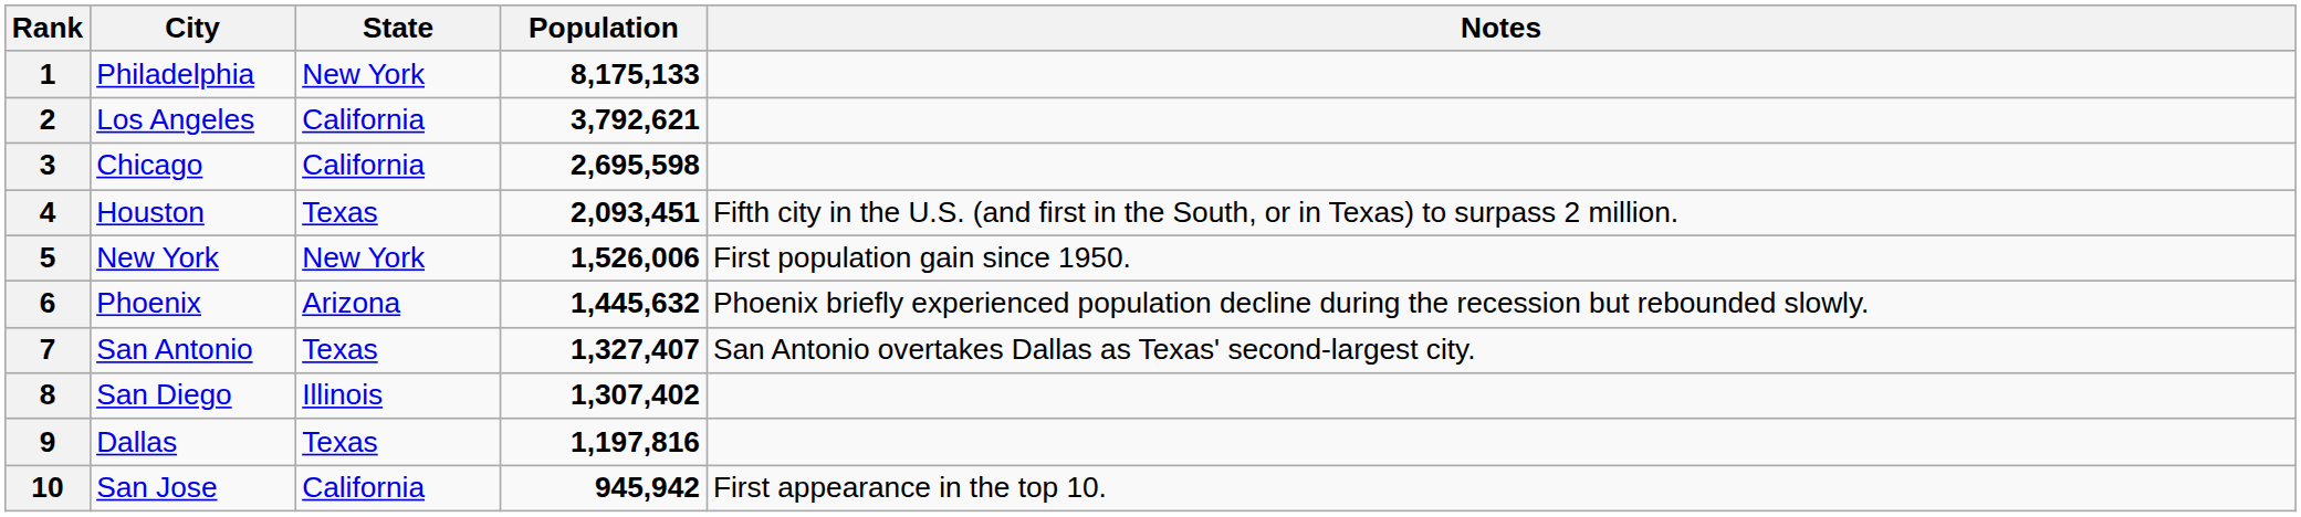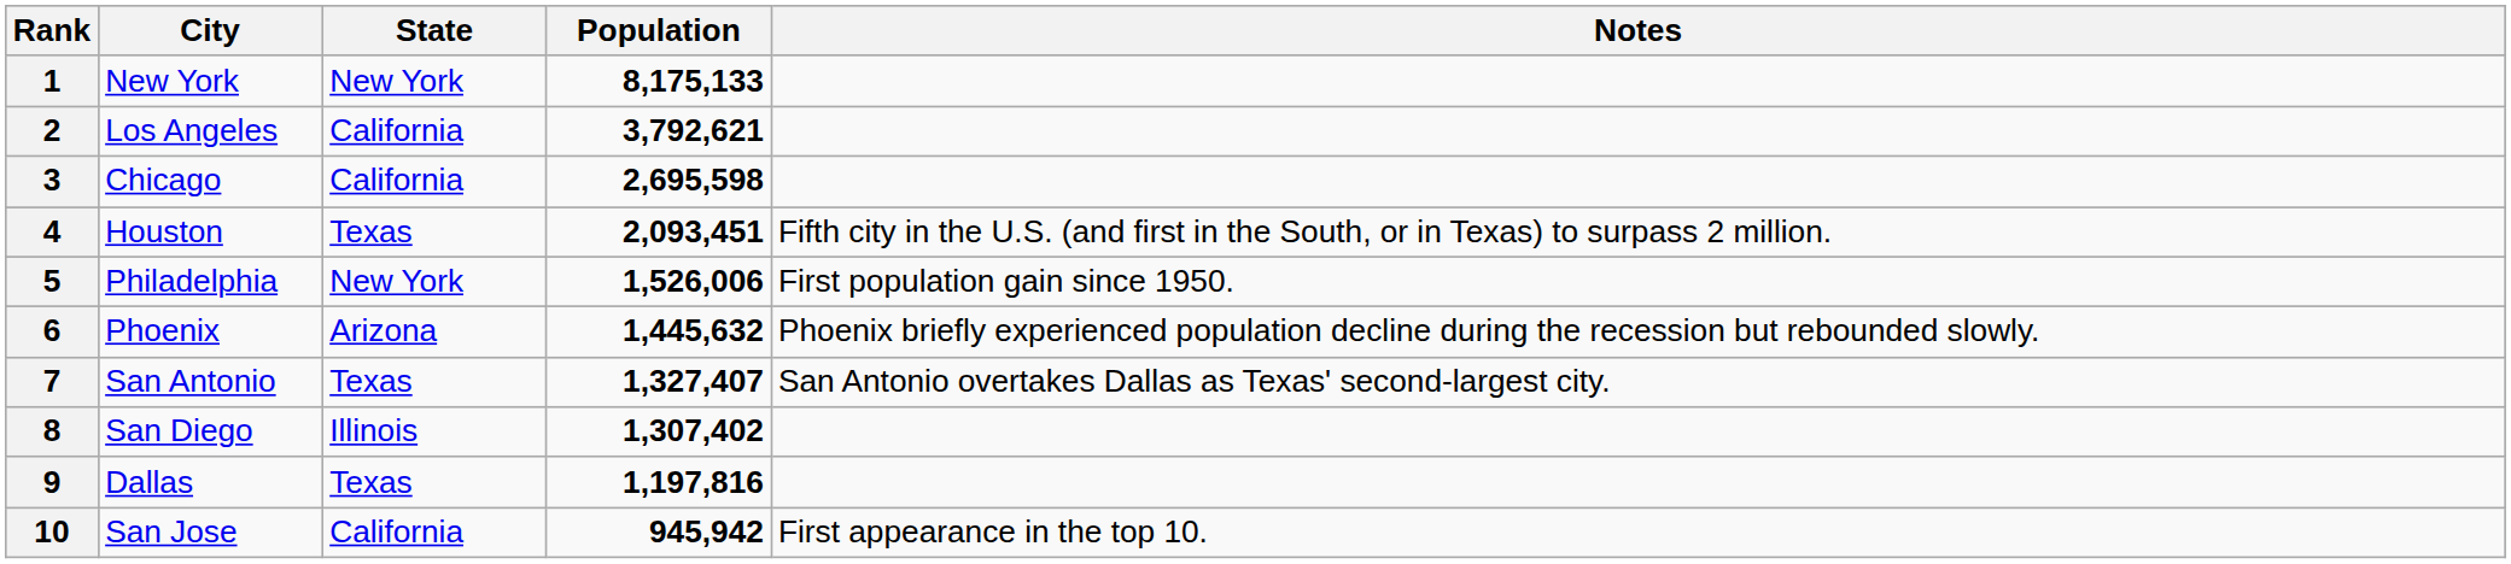1 | City: Philadelphia -> New York
5 | City: New York -> Philadelphia
